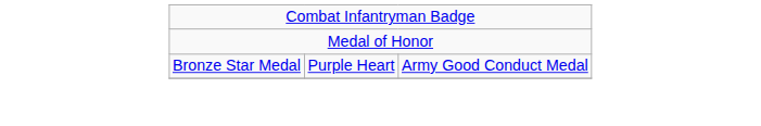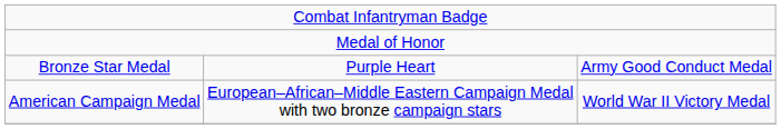+ row: American Campaign Medal | European–African–Middle Eastern Campaign Medal with two bronze campaign stars | World War II Victory Medal
